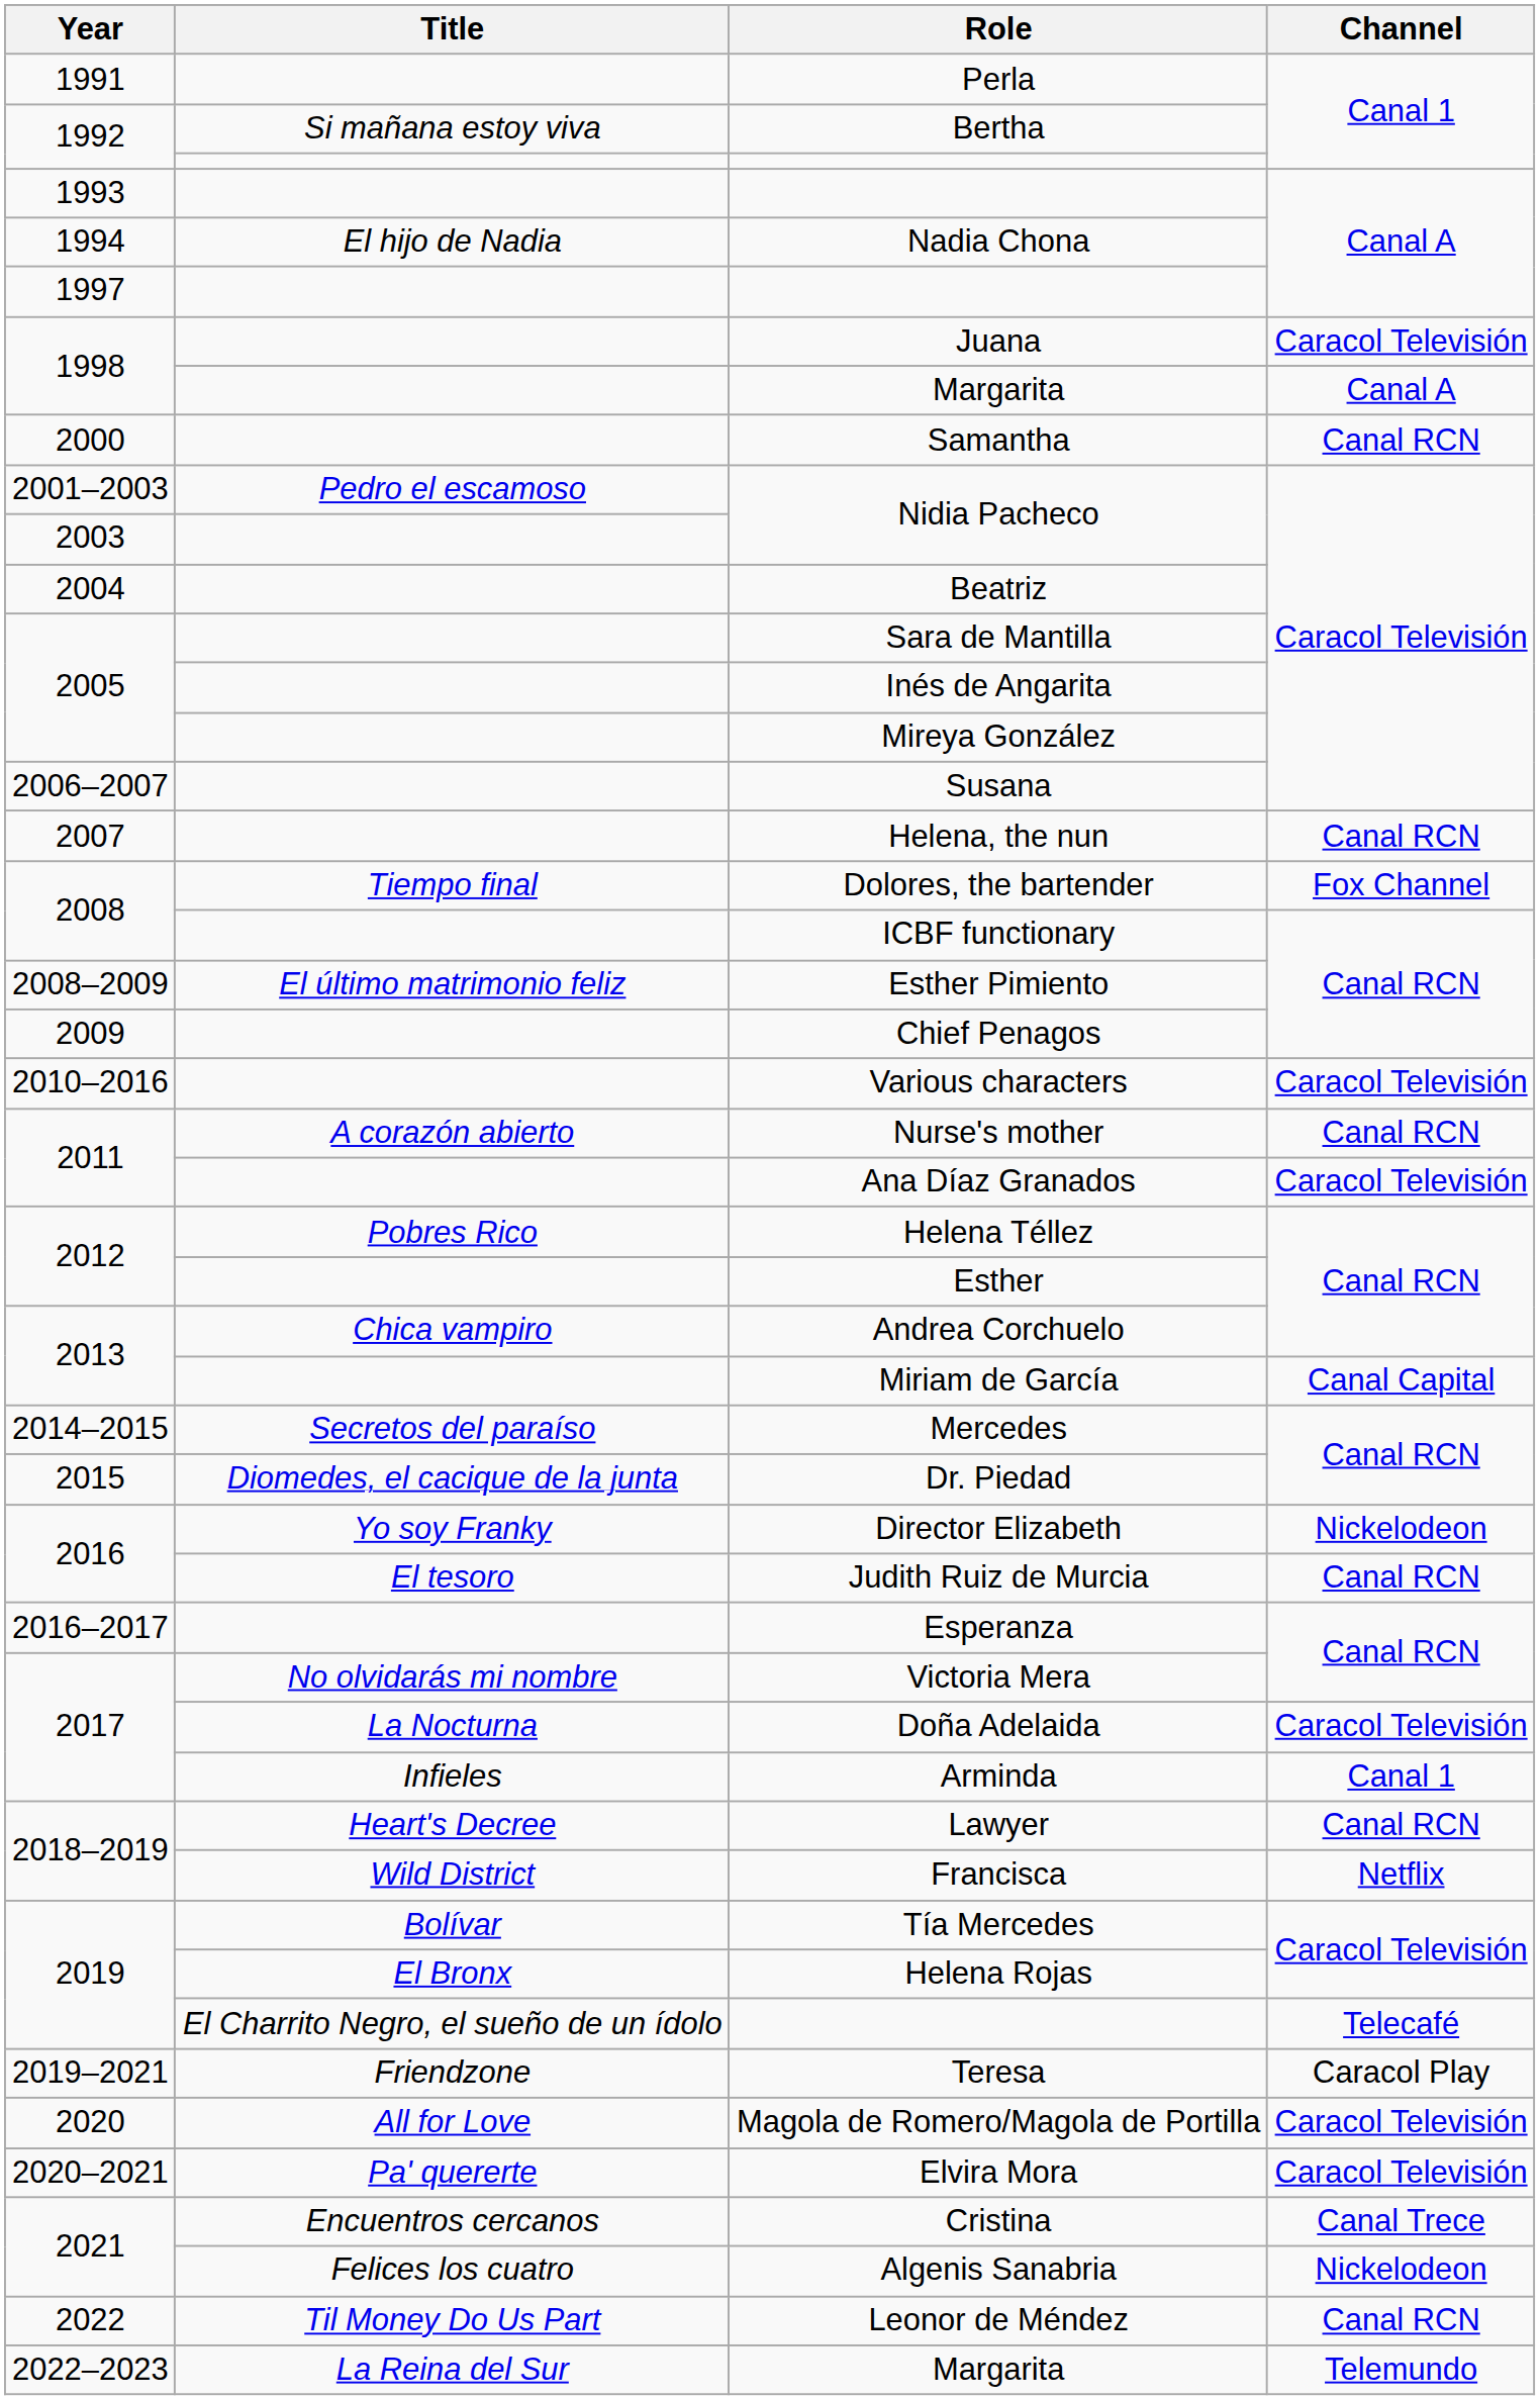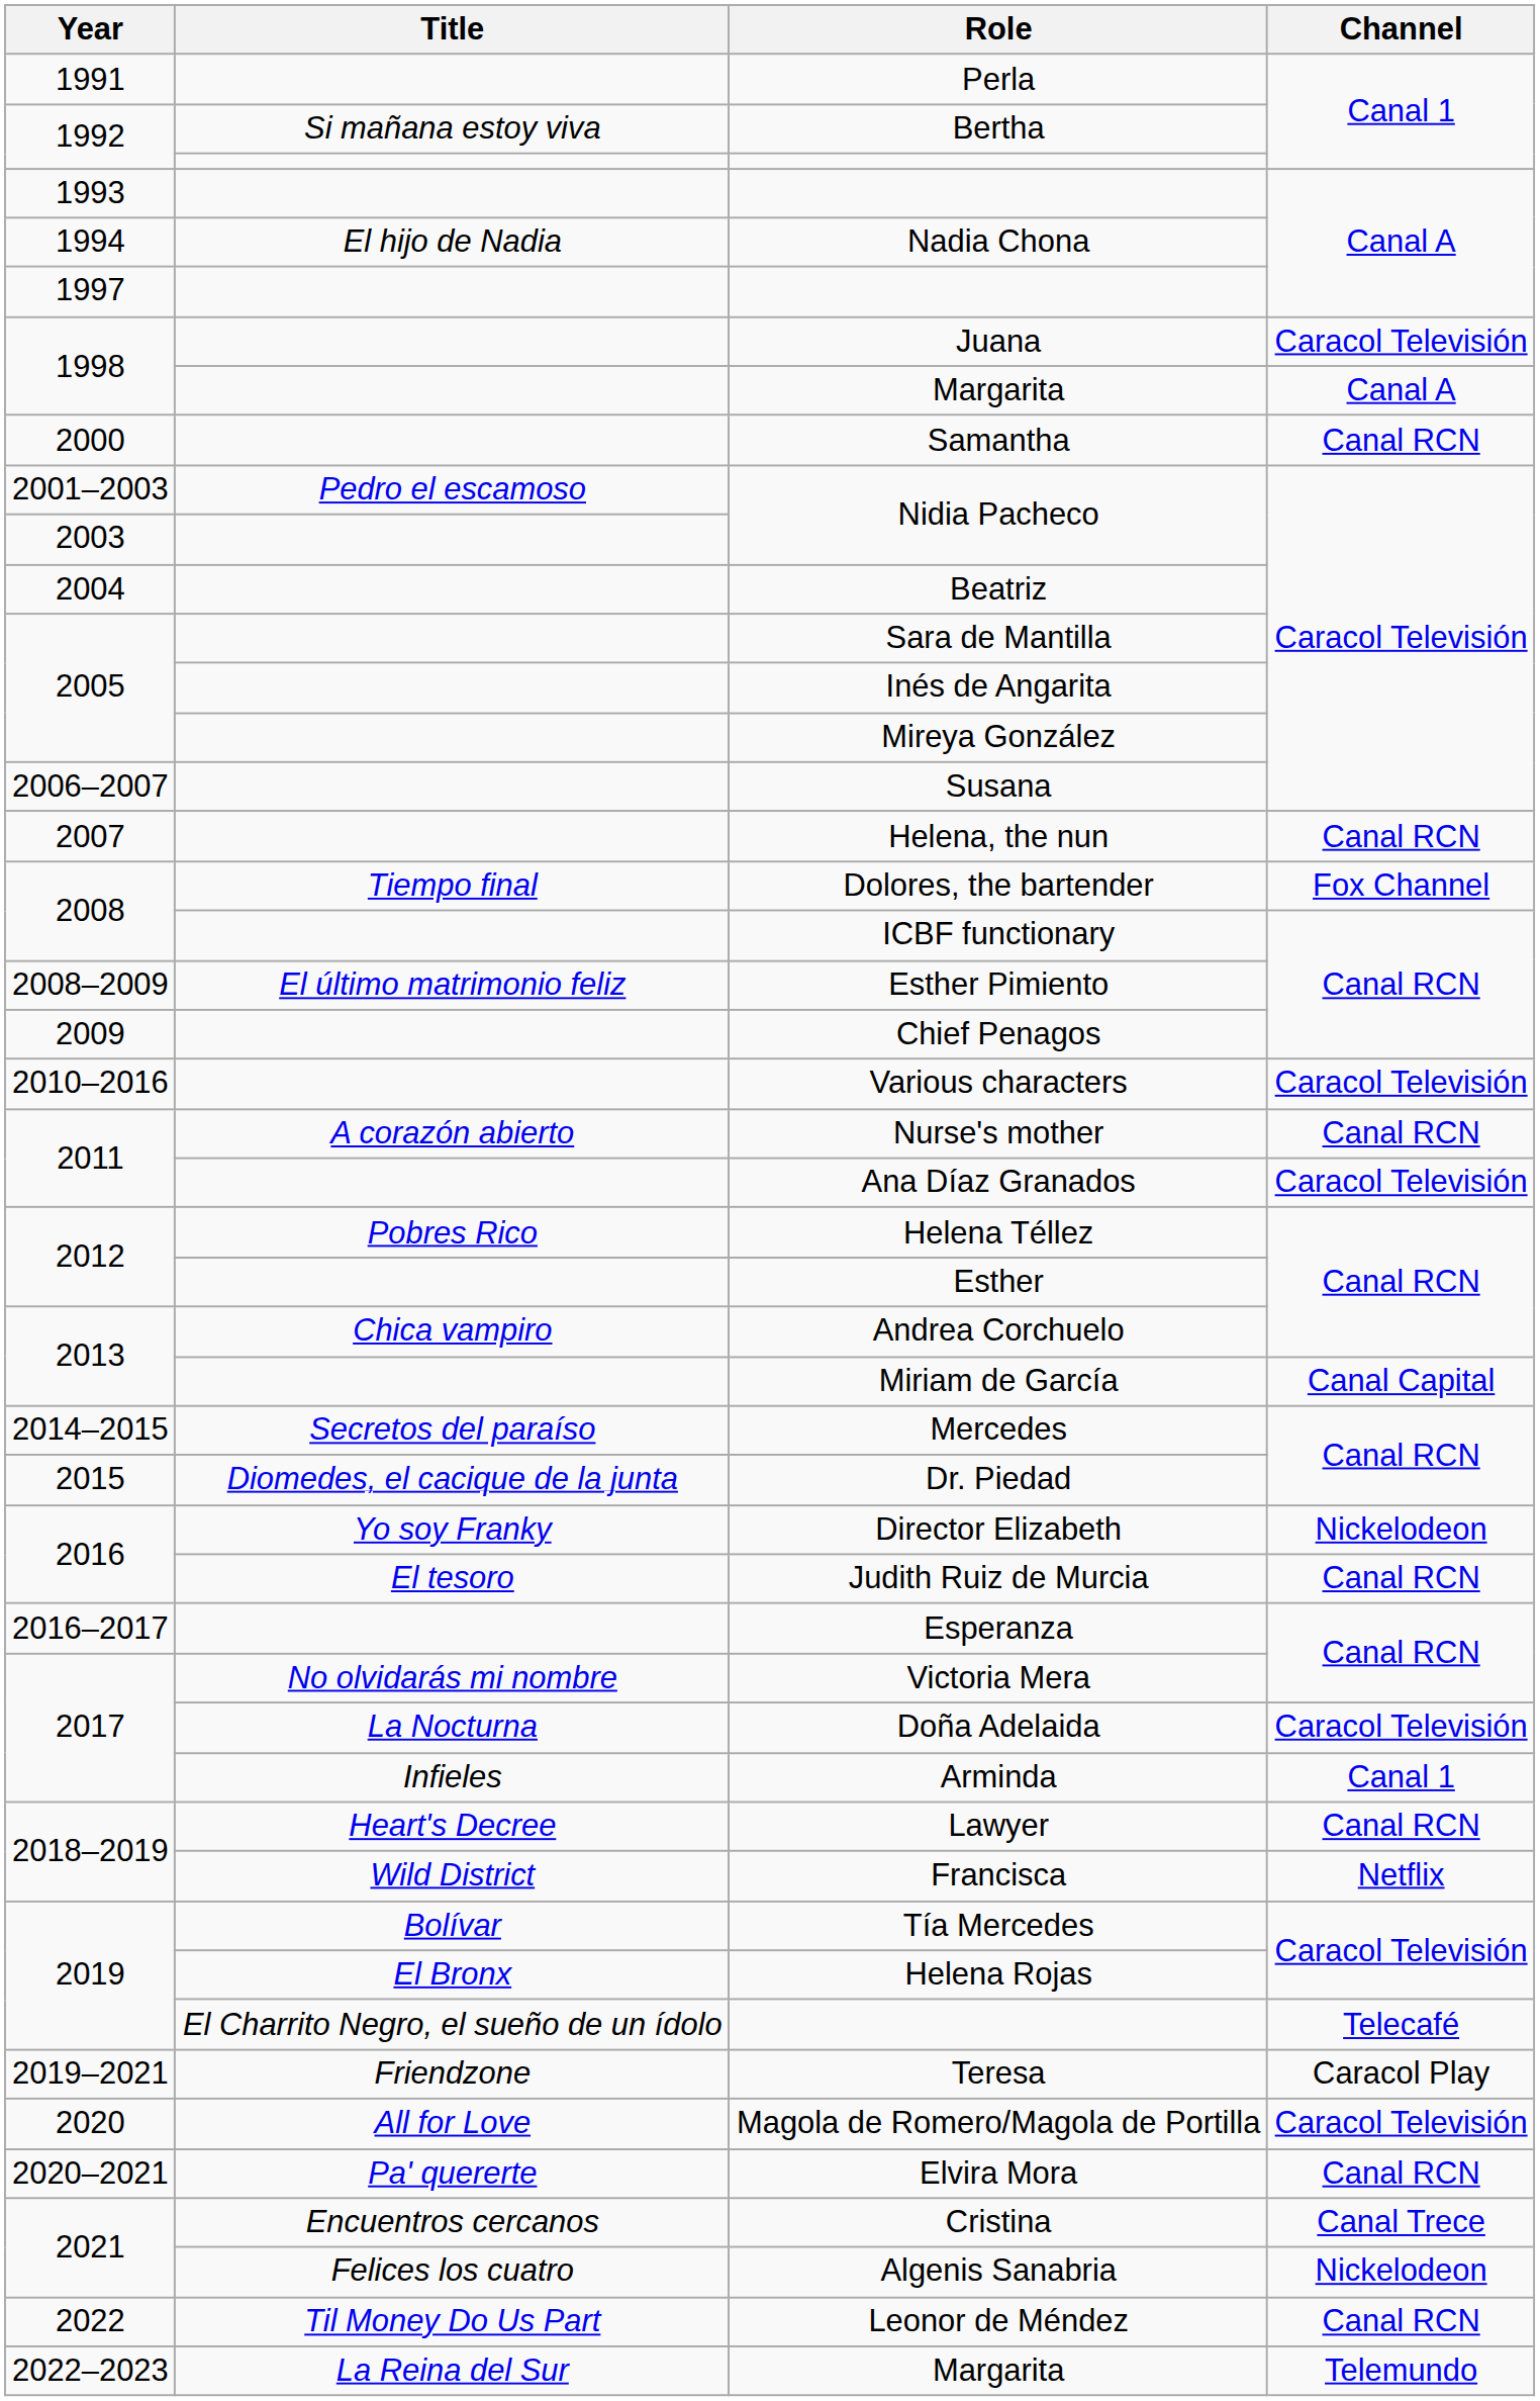Elvira Mora | Channel: Caracol Televisión -> Canal RCN
